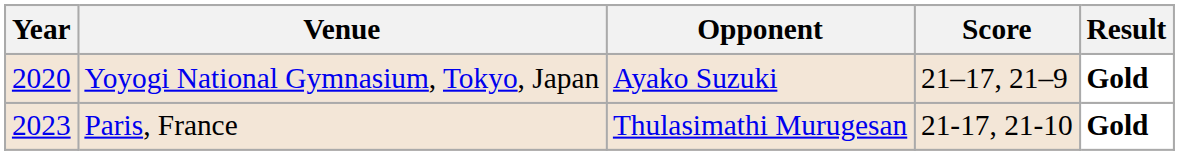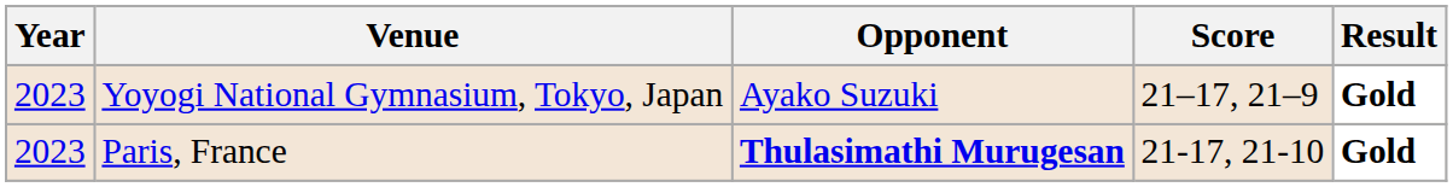Yoyogi National Gymnasium, Tokyo, Japan | Year: 2020 -> 2023
Paris, France | Opponent: normal -> bold
